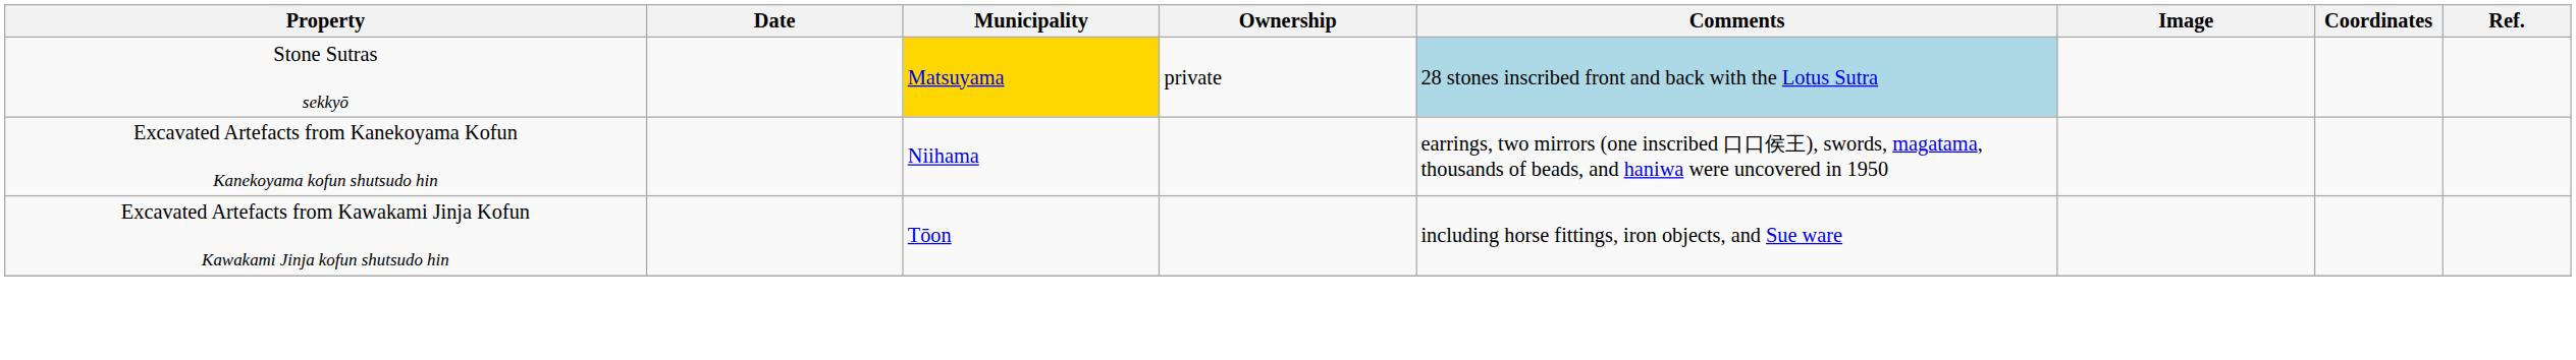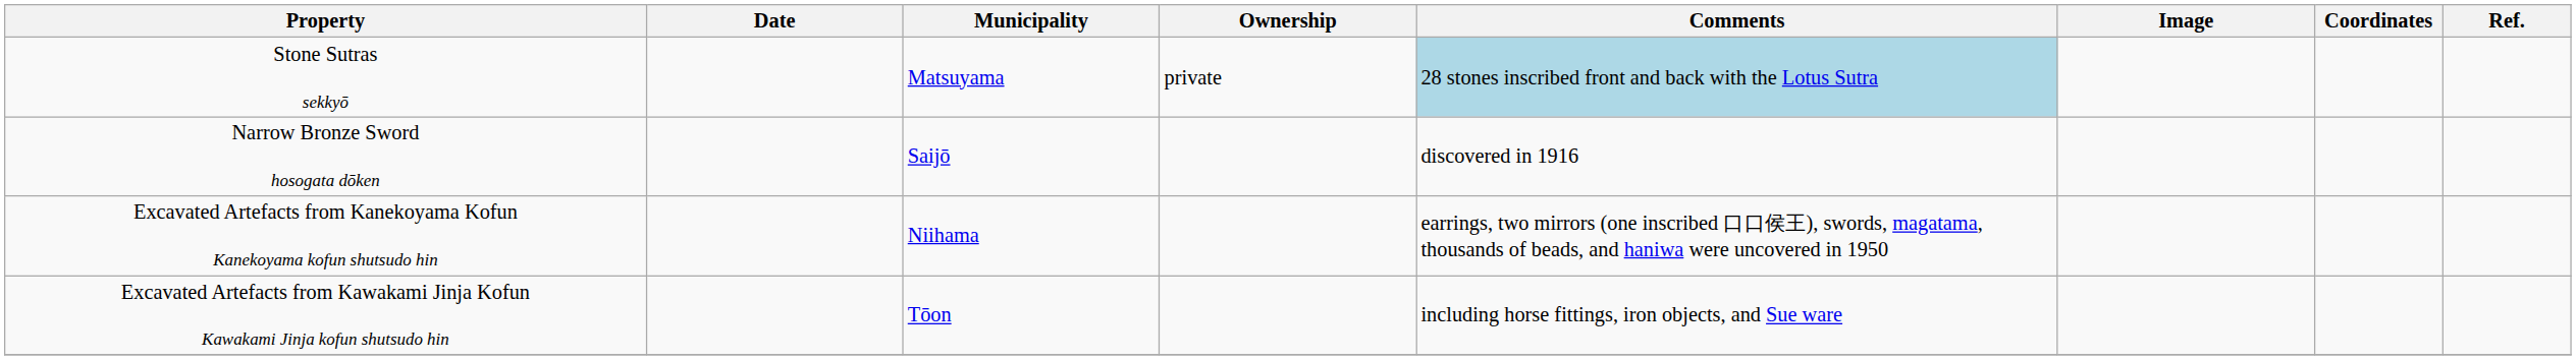Stone Sutras sekkyō | Municipality: gold background -> no background
+ row: Narrow Bronze Sword hosogata dōken | Saijō | discovered in 1916
